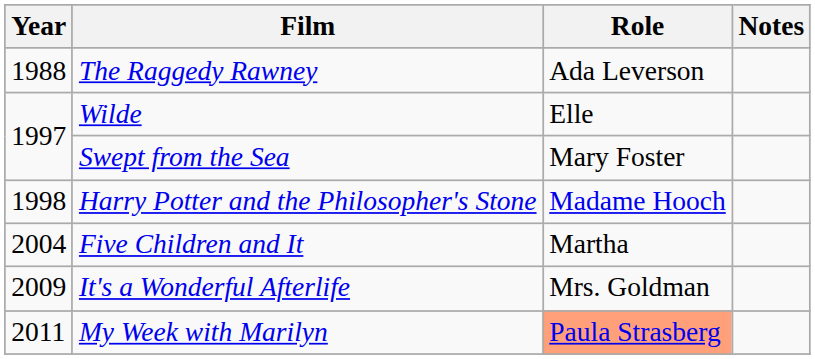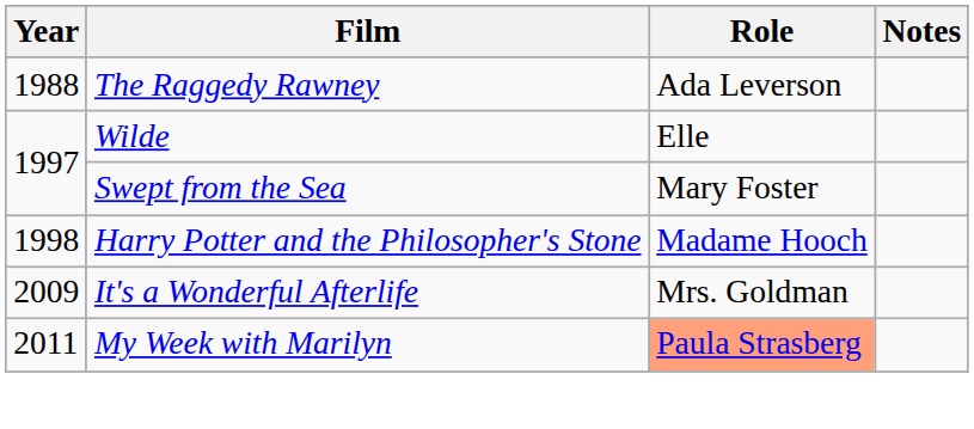- row: 2004 | Five Children and It | Martha
